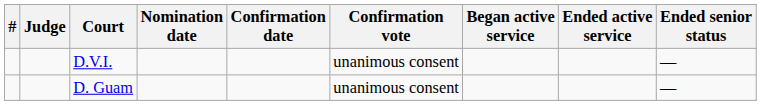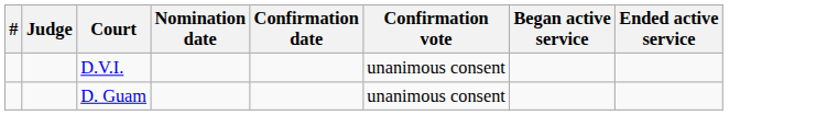- column: Ended senior status | — | —
